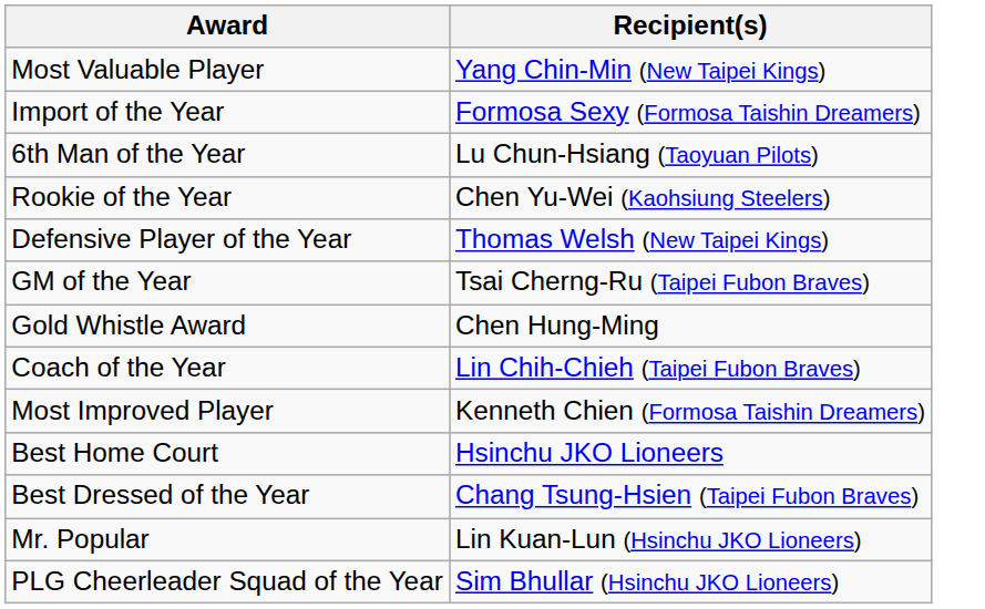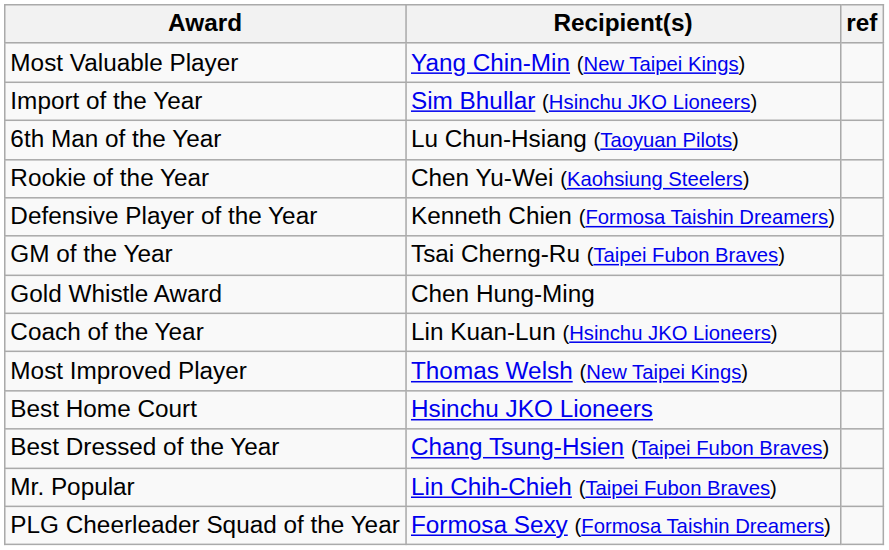+ column: ref
Import of the Year | Recipient(s): Formosa Sexy (Formosa Taishin Dreamers) -> Sim Bhullar (Hsinchu JKO Lioneers)
Defensive Player of the Year | Recipient(s): Thomas Welsh (New Taipei Kings) -> Kenneth Chien (Formosa Taishin Dreamers)
Coach of the Year | Recipient(s): Lin Chih-Chieh (Taipei Fubon Braves) -> Lin Kuan-Lun (Hsinchu JKO Lioneers)
Most Improved Player | Recipient(s): Kenneth Chien (Formosa Taishin Dreamers) -> Thomas Welsh (New Taipei Kings)
Mr. Popular | Recipient(s): Lin Kuan-Lun (Hsinchu JKO Lioneers) -> Lin Chih-Chieh (Taipei Fubon Braves)
PLG Cheerleader Squad of the Year | Recipient(s): Sim Bhullar (Hsinchu JKO Lioneers) -> Formosa Sexy (Formosa Taishin Dreamers)
